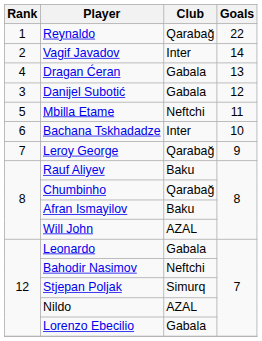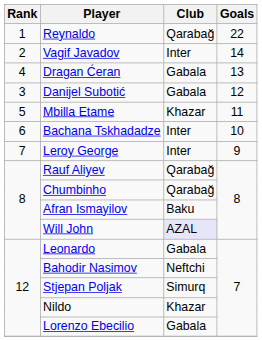Mbilla Etame | Club: Neftchi -> Khazar
Leroy George | Club: Qarabağ -> Inter
Rauf Aliyev | Club: Baku -> Qarabağ
Will John | Club: no background -> lavender background
Nildo | Club: AZAL -> Khazar
